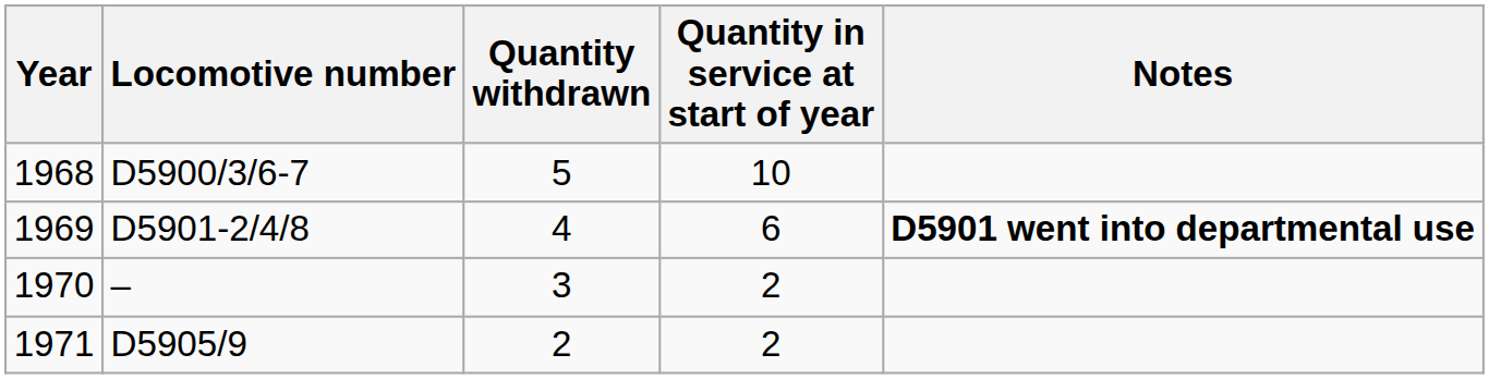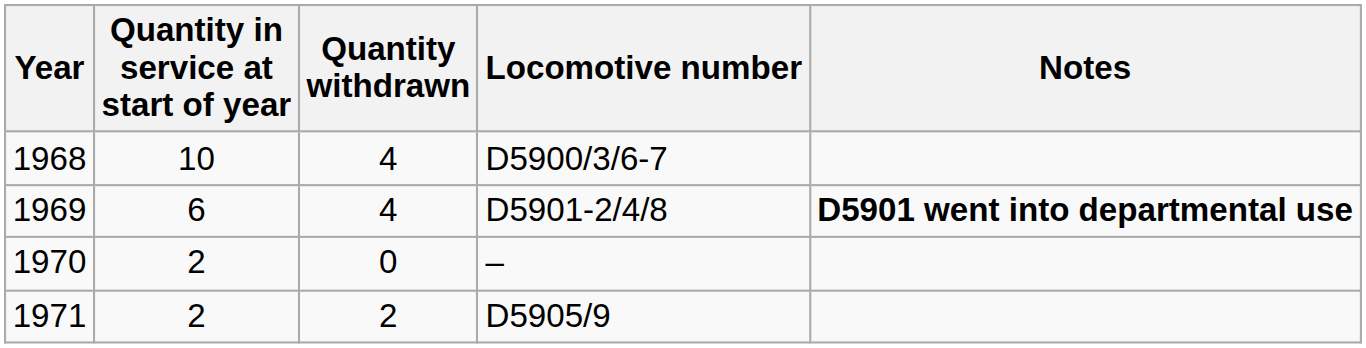columns swapped: Quantity in service at start of year <-> Locomotive number
1968 | Quantity withdrawn: 5 -> 4
1970 | Quantity withdrawn: 3 -> 0
